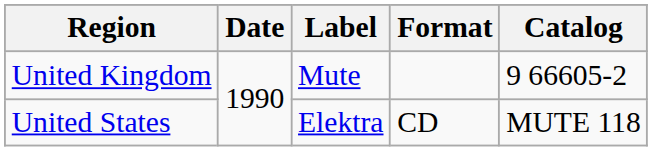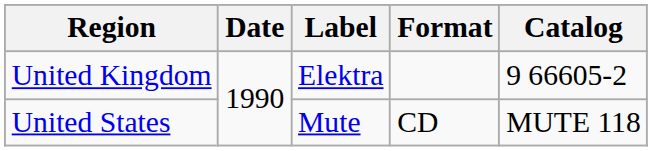United Kingdom | Label: Mute -> Elektra
United States | Label: Elektra -> Mute
